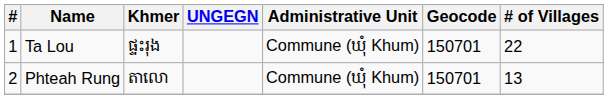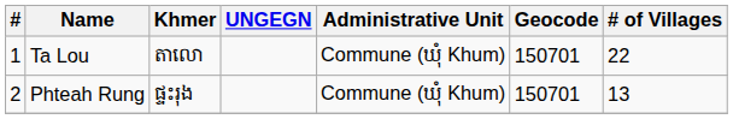Ta Lou | Khmer: ផ្ទះរុង -> តាលោ
Phteah Rung | Khmer: តាលោ -> ផ្ទះរុង
